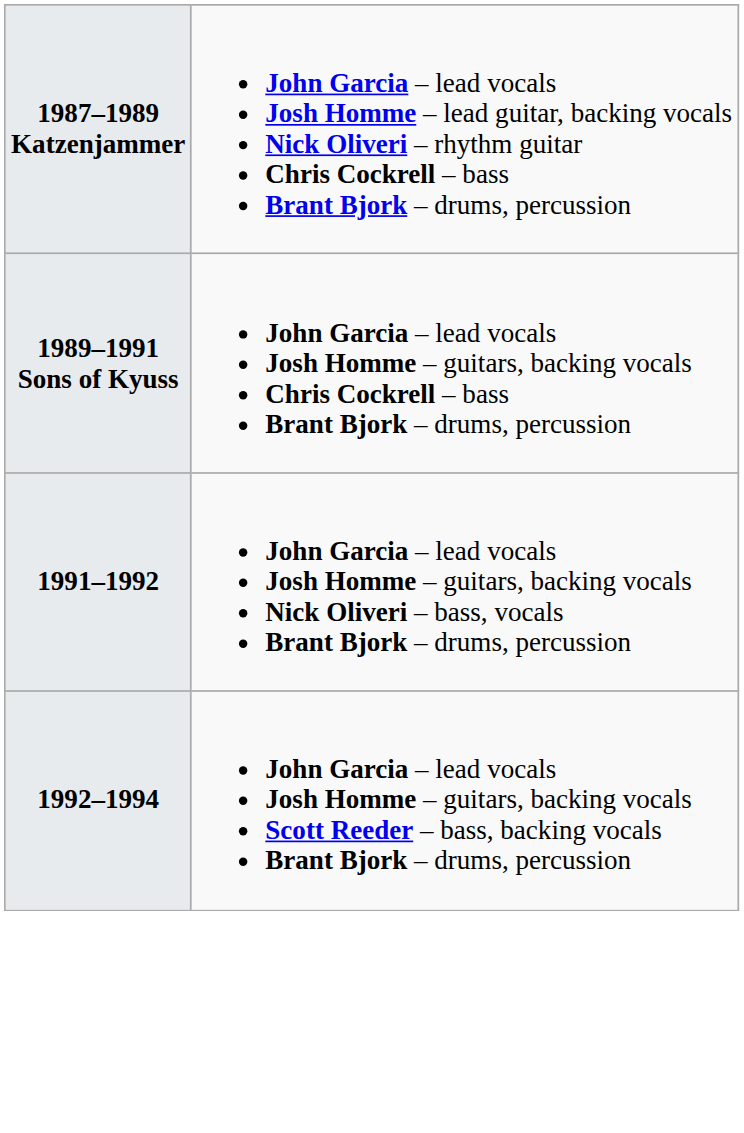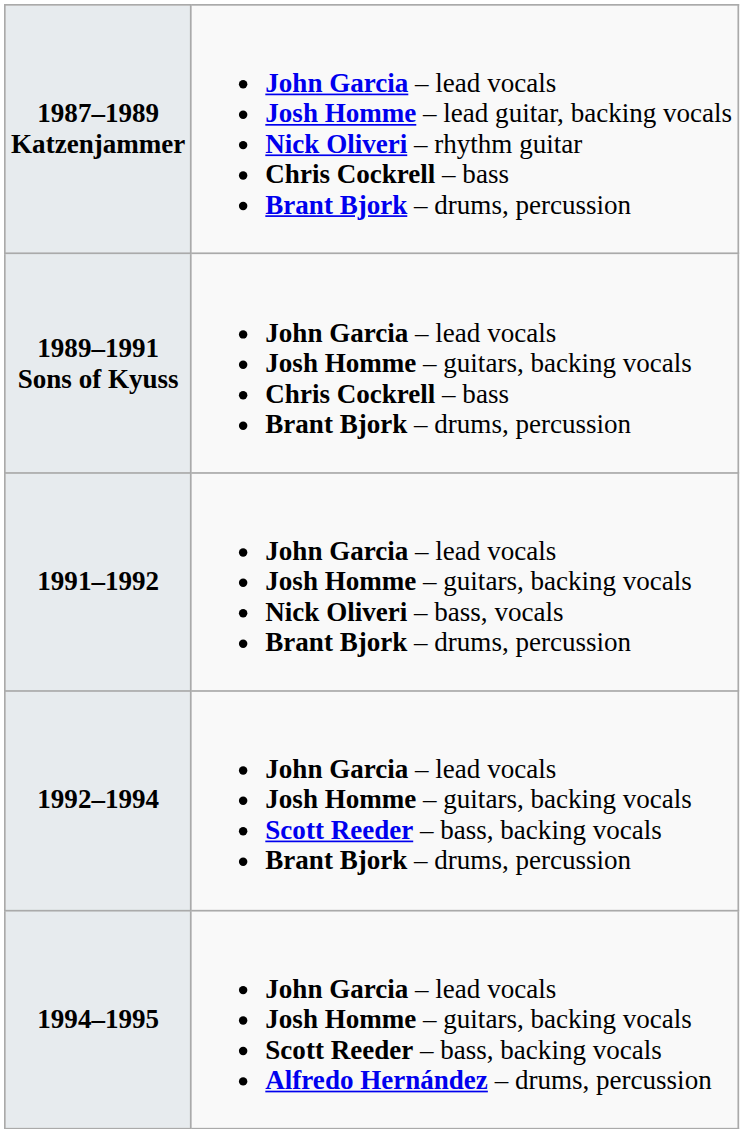+ row: 1994–1995 | John Garcia – lead vocals Josh Homme – guitars, backing vocals Scott Reeder – bass, backing vocals Alfredo Hernández – drums, percussion
